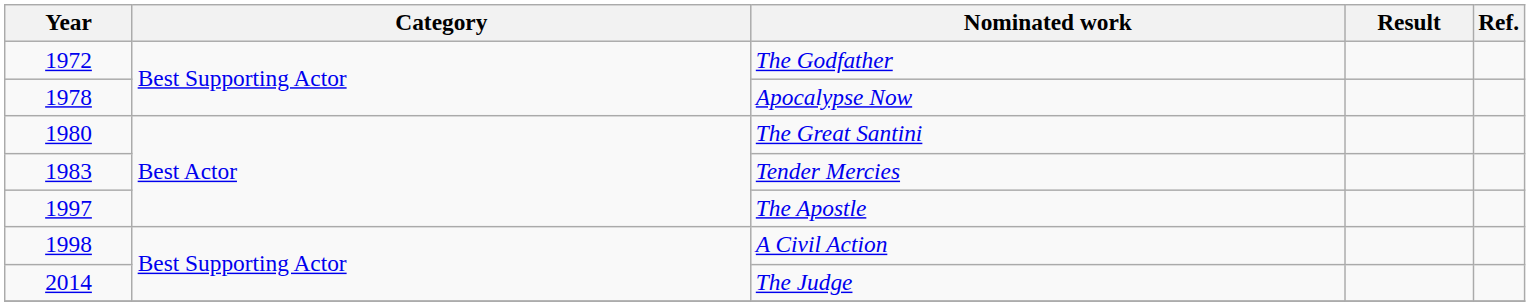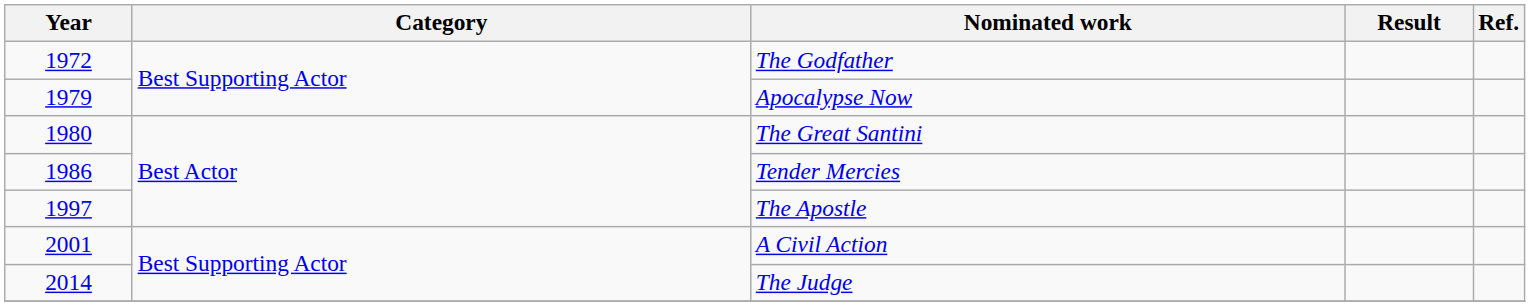Apocalypse Now | Year: 1978 -> 1979
Tender Mercies | Year: 1983 -> 1986
A Civil Action | Year: 1998 -> 2001
